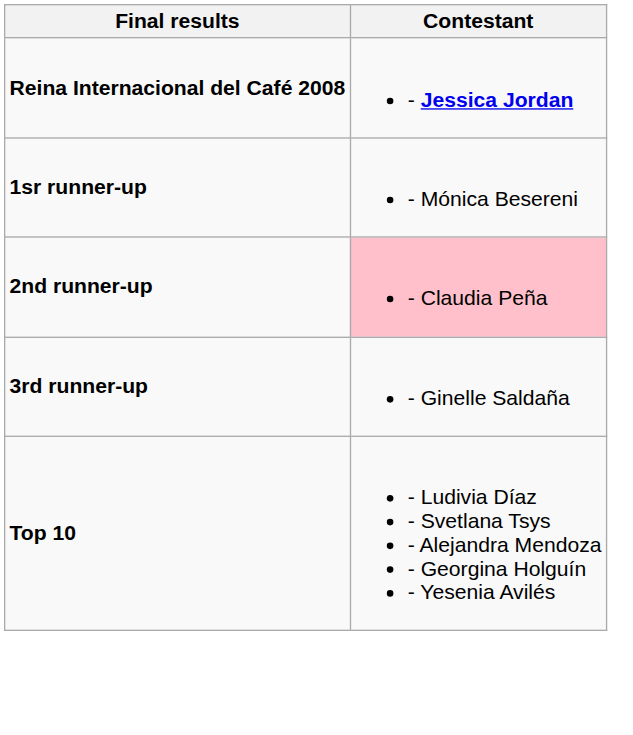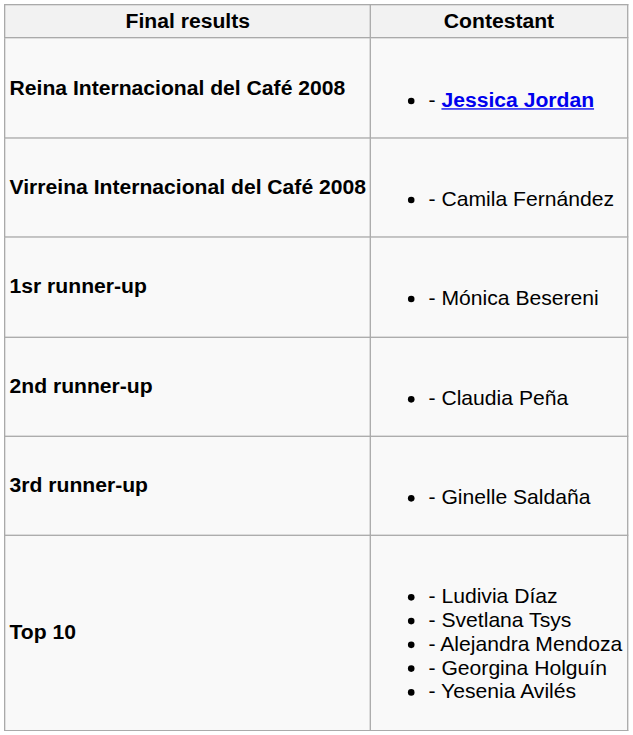+ row: Virreina Internacional del Café 2008 | - Camila Fernández
2nd runner-up | Contestant: pink background -> no background
